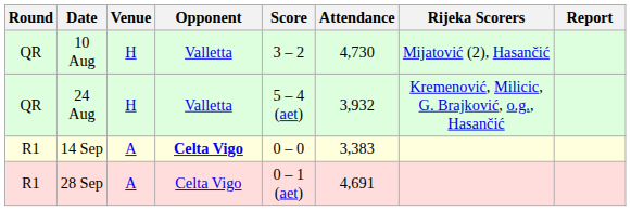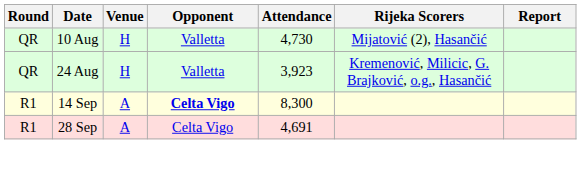- column: Score | 3 – 2 | 5 – 4 (aet) | 0 – 0 | 0 – 1 (aet)
24 Aug | Attendance: 3,932 -> 3,923
14 Sep | Attendance: 3,383 -> 8,300
